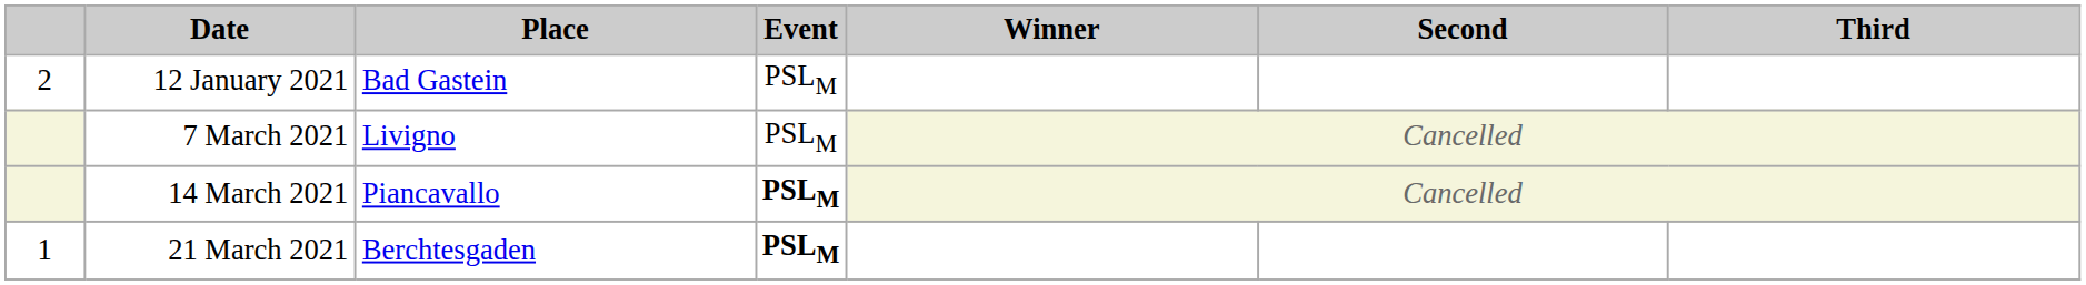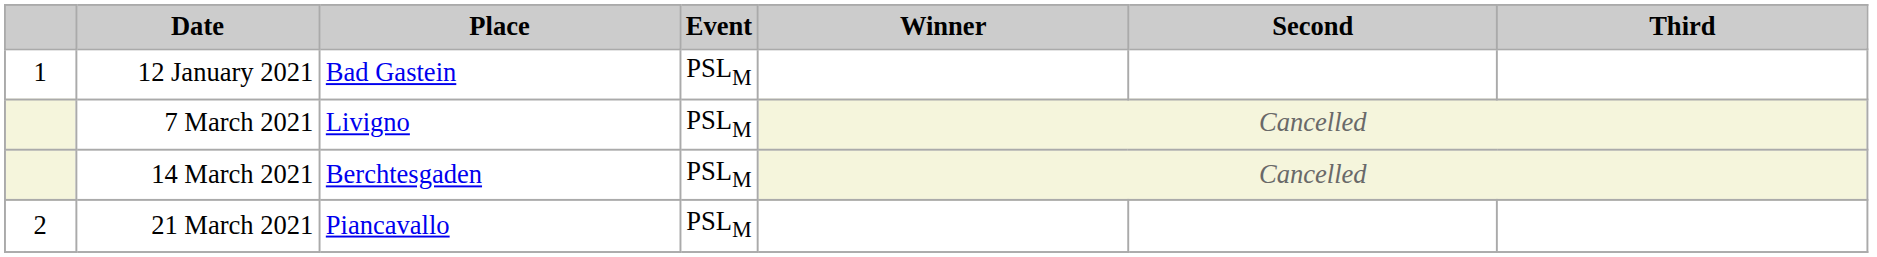12 January 2021 | column 1: 2 -> 1
14 March 2021 | Place: Piancavallo -> Berchtesgaden
14 March 2021 | Event: bold -> normal
21 March 2021 | column 1: 1 -> 2
21 March 2021 | Place: Berchtesgaden -> Piancavallo
21 March 2021 | Event: bold -> normal
